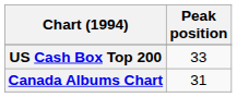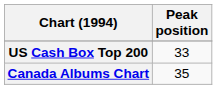Canada Albums Chart | Peak position: 31 -> 35
